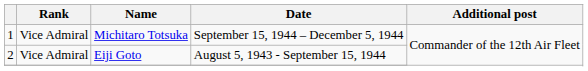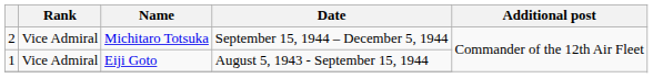Michitaro Totsuka | column 1: 1 -> 2
Eiji Goto | column 1: 2 -> 1
